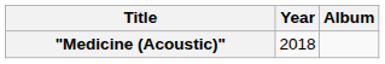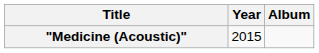"Medicine (Acoustic)" | Year: 2018 -> 2015
